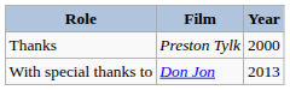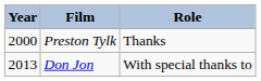columns swapped: Year <-> Role
